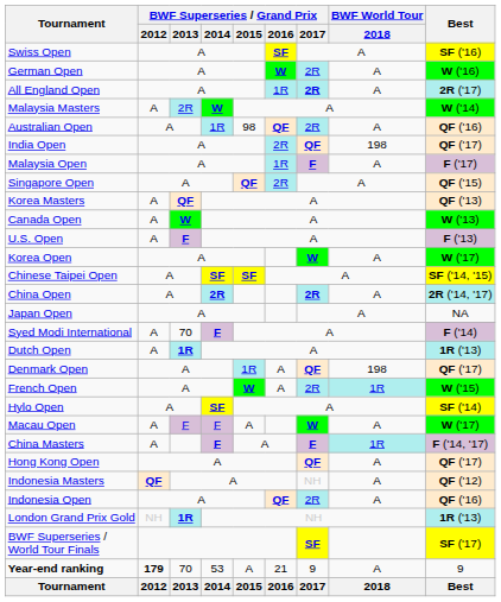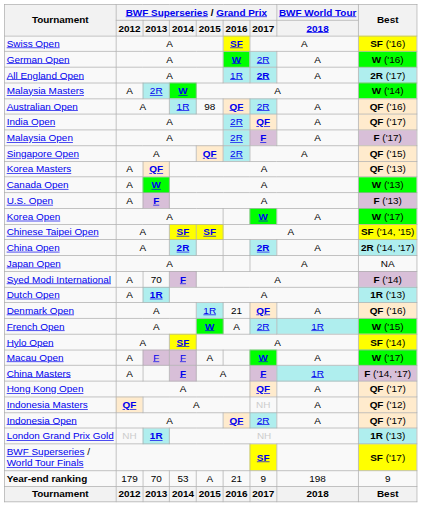India Open | BWF World Tour / 2018: 198 -> A
Malaysia Open | BWF Superseries / Grand Prix / 2016: 1R -> 2R
Denmark Open | BWF Superseries / Grand Prix / 2016: A -> 21
Denmark Open | BWF World Tour / 2018: 198 -> A
Denmark Open | Best: QF ('17) -> QF ('16)
Indonesia Open | Best: QF ('16) -> QF ('17)
Year-end ranking | BWF Superseries / Grand Prix / 2012: bold -> normal
Year-end ranking | BWF World Tour / 2018: A -> 198
